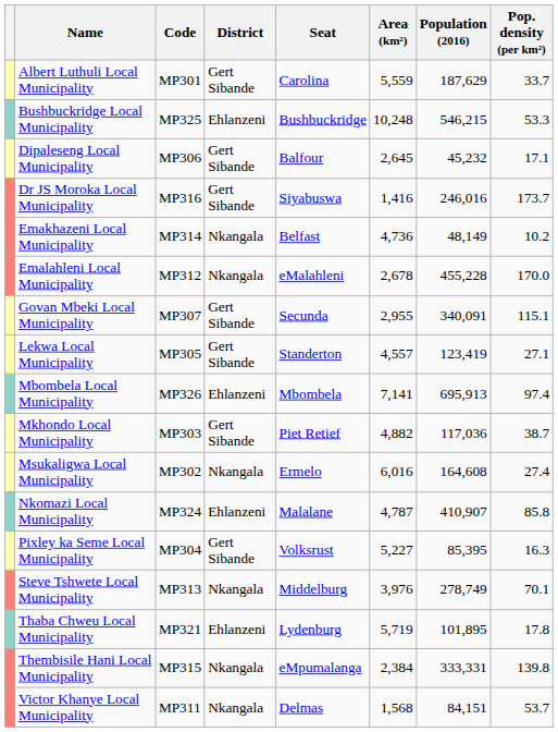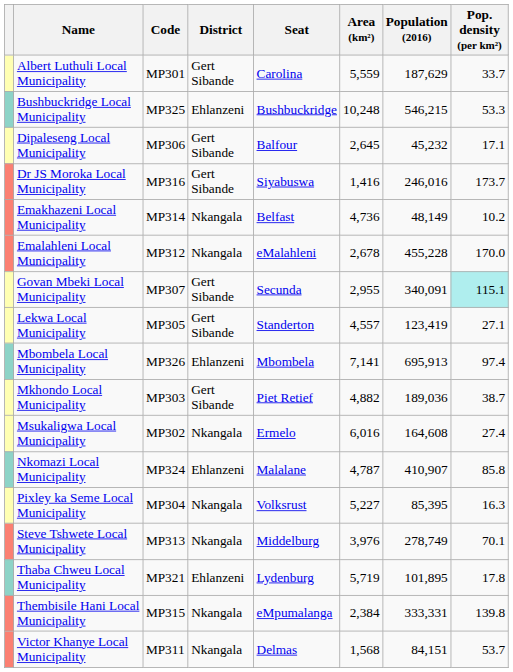Govan Mbeki Local Municipality | Pop. density (per km²): no background -> paleturquoise background
Mkhondo Local Municipality | Population (2016): 117,036 -> 189,036
Pixley ka Seme Local Municipality | District: Gert Sibande -> Nkangala
